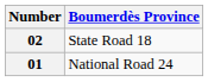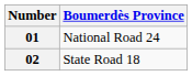rows swapped: 01 <-> 02
